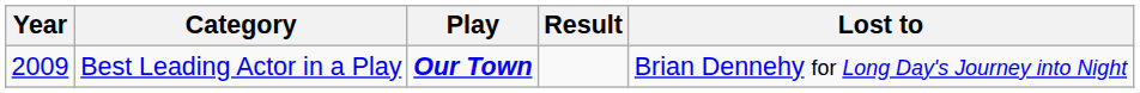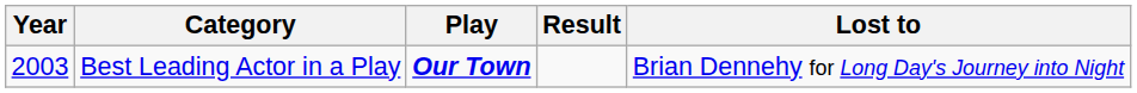Best Leading Actor in a Play | Year: 2009 -> 2003
